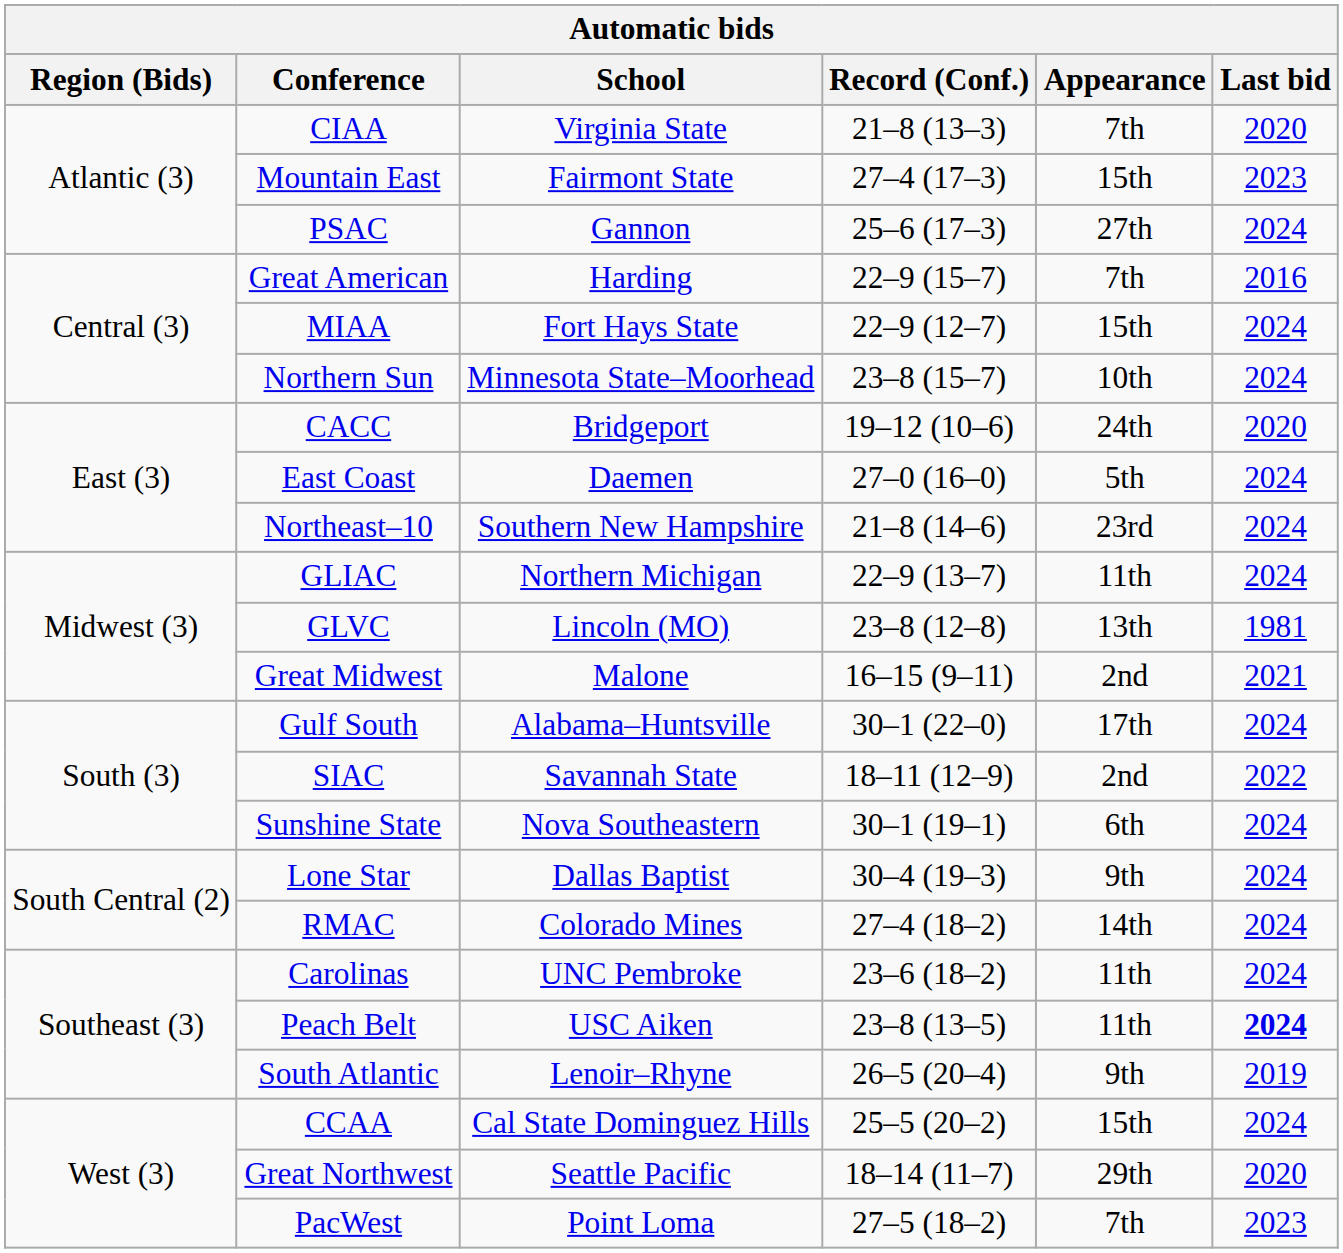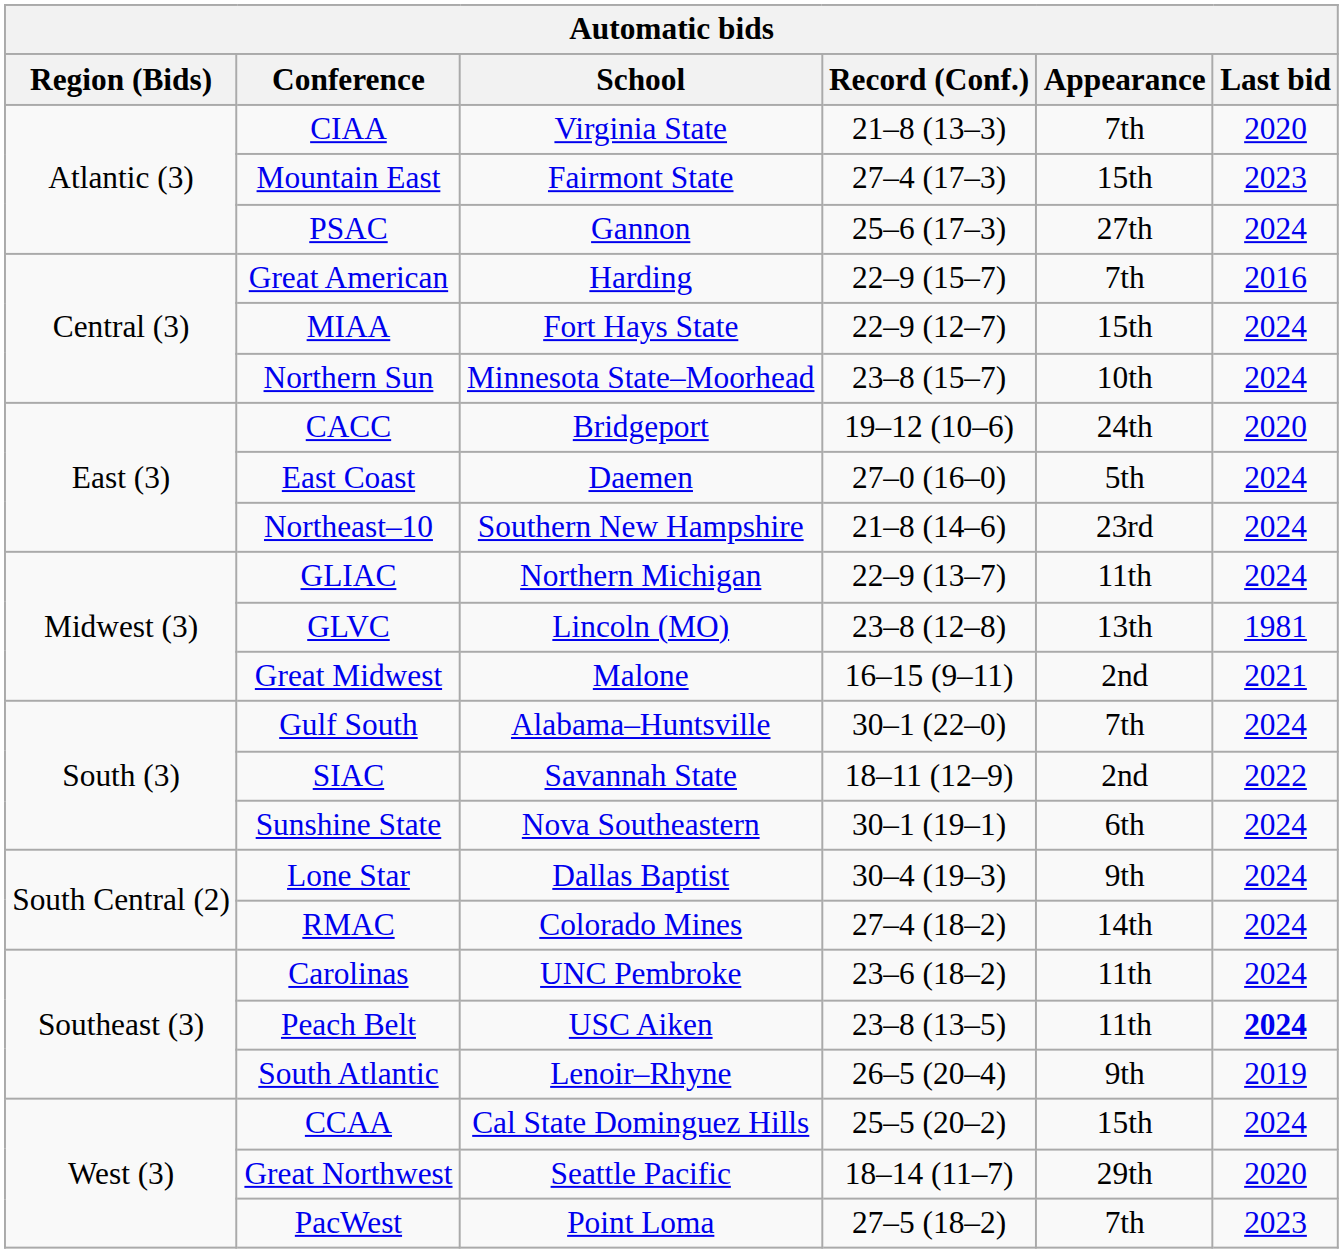Gulf South | Appearance: 17th -> 7th
